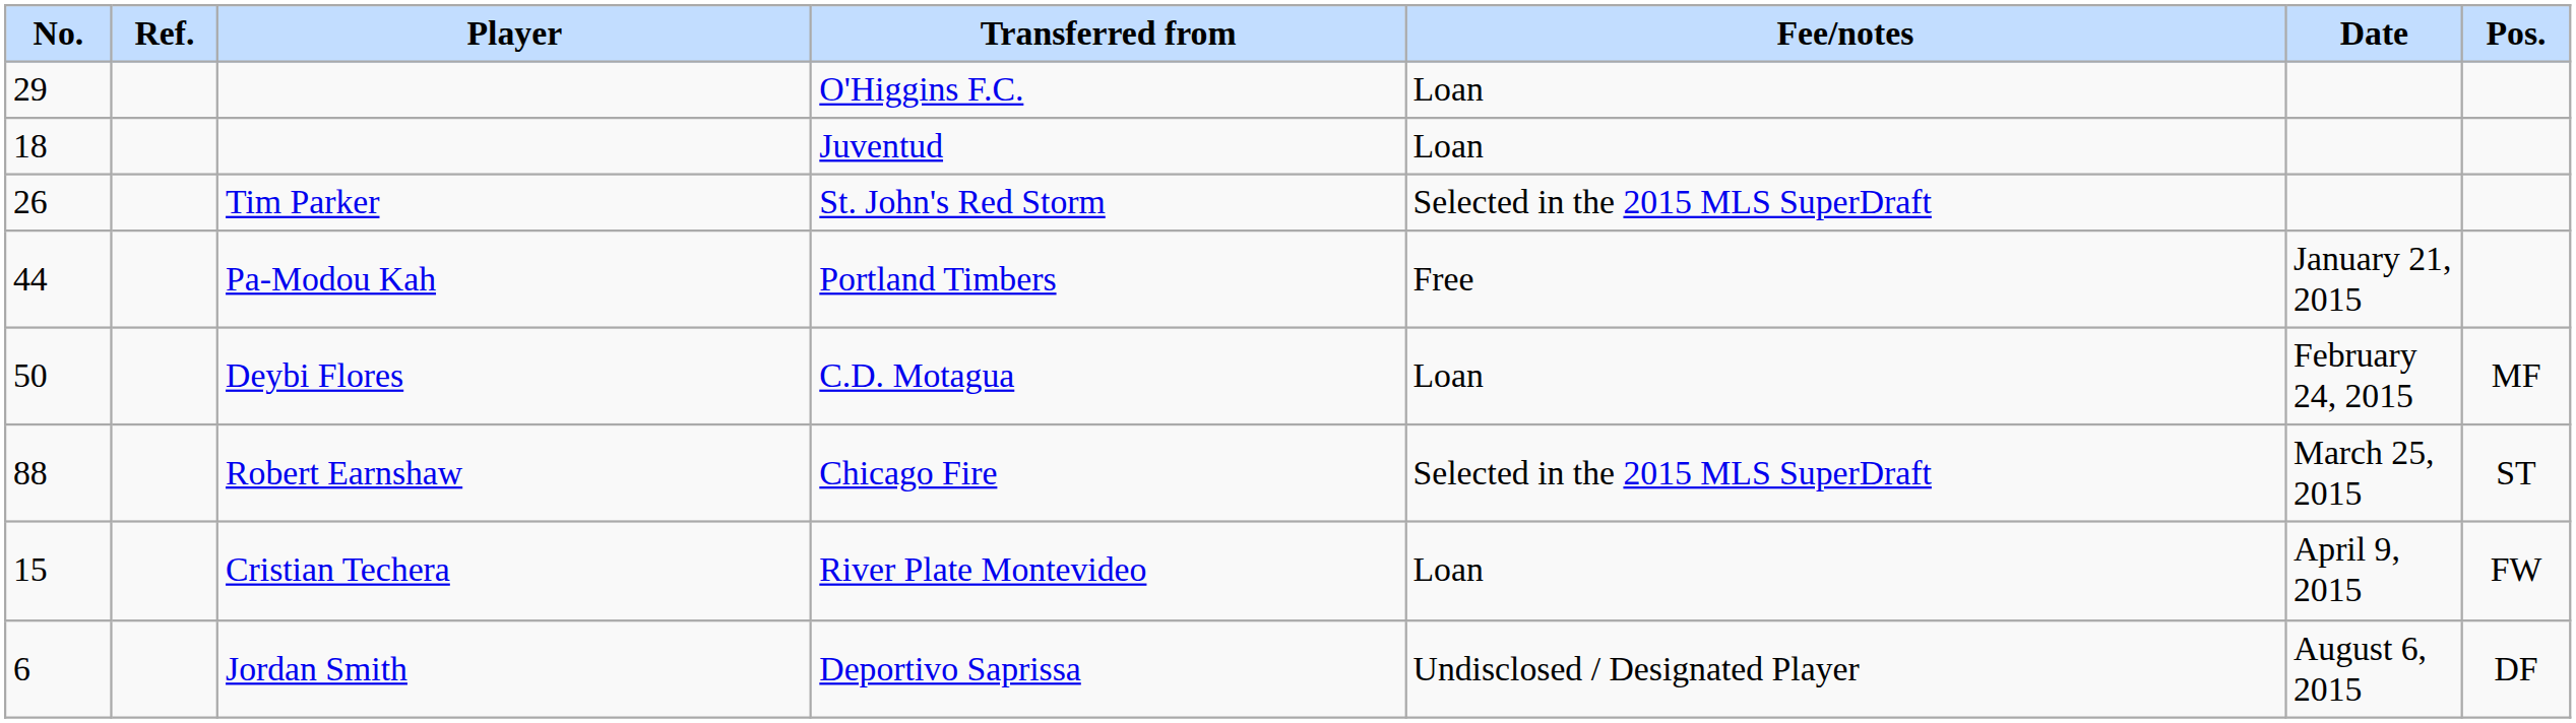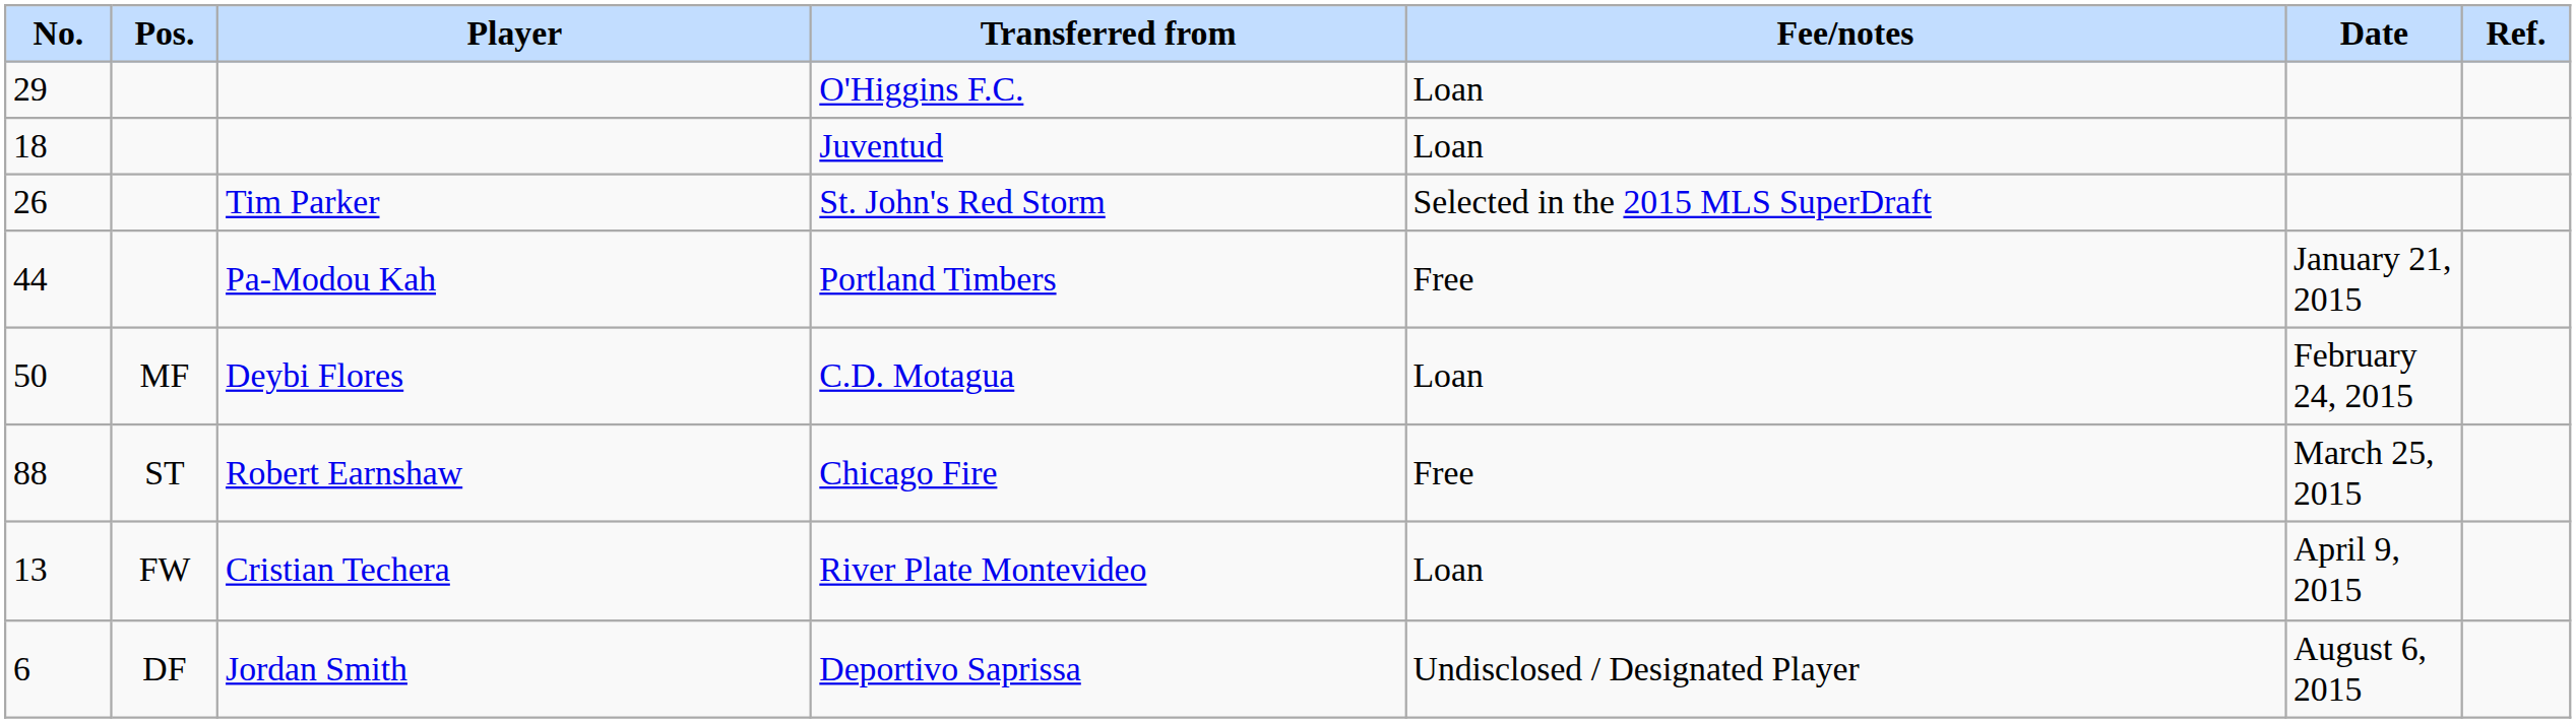columns swapped: Pos. <-> Ref.
Chicago Fire | Fee/notes: Selected in the 2015 MLS SuperDraft -> Free
River Plate Montevideo | No.: 15 -> 13
